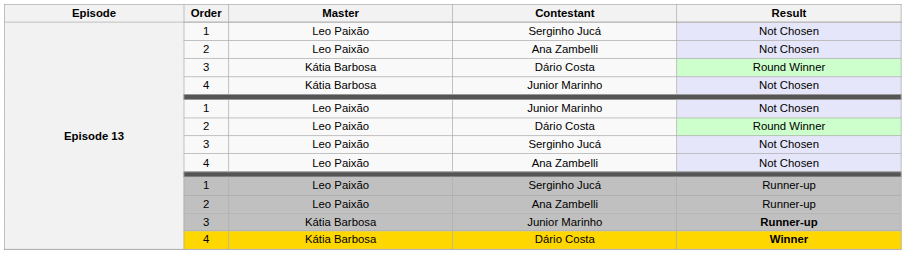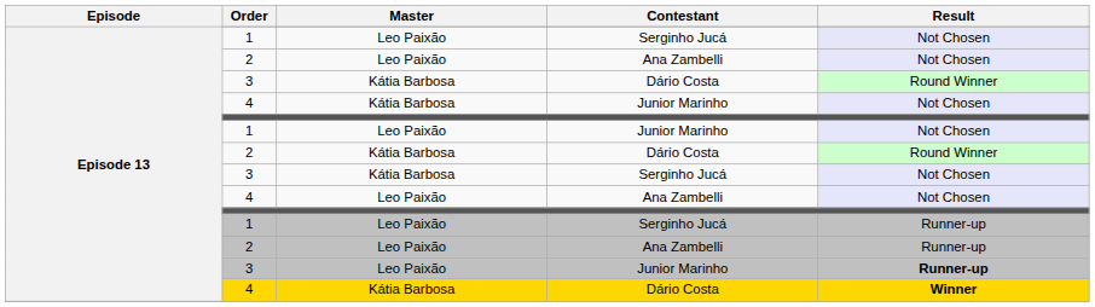2 / Dário Costa | Master: Leo Paixão -> Kátia Barbosa
3 / Serginho Jucá | Master: Leo Paixão -> Kátia Barbosa
3 / Junior Marinho | Master: Kátia Barbosa -> Leo Paixão
